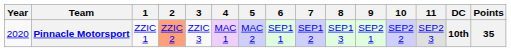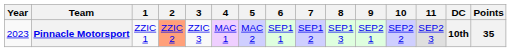Pinnacle Motorsport | Year: 2020 -> 2023
